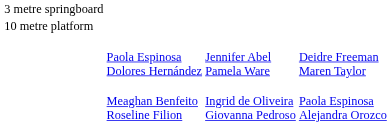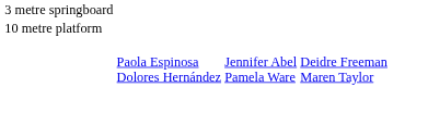- row: Meaghan Benfeito Roseline Filion | Ingrid de Oliveira Giovanna Pedroso | Paola Espinosa Alejandra Orozco
